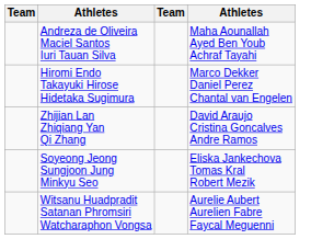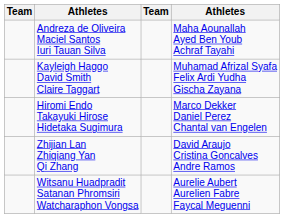+ row: Kayleigh Haggo David Smith Claire Taggart | Muhamad Afrizal Syafa Felix Ardi Yudha Gischa Zayana
- row: Soyeong Jeong Sungjoon Jung Minkyu Seo | Eliska Jankechova Tomas Kral Robert Mezik
